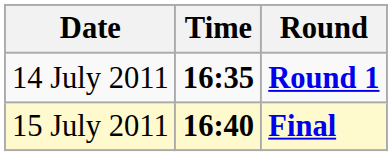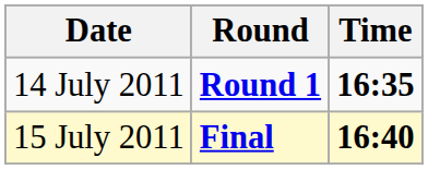columns swapped: Time <-> Round
